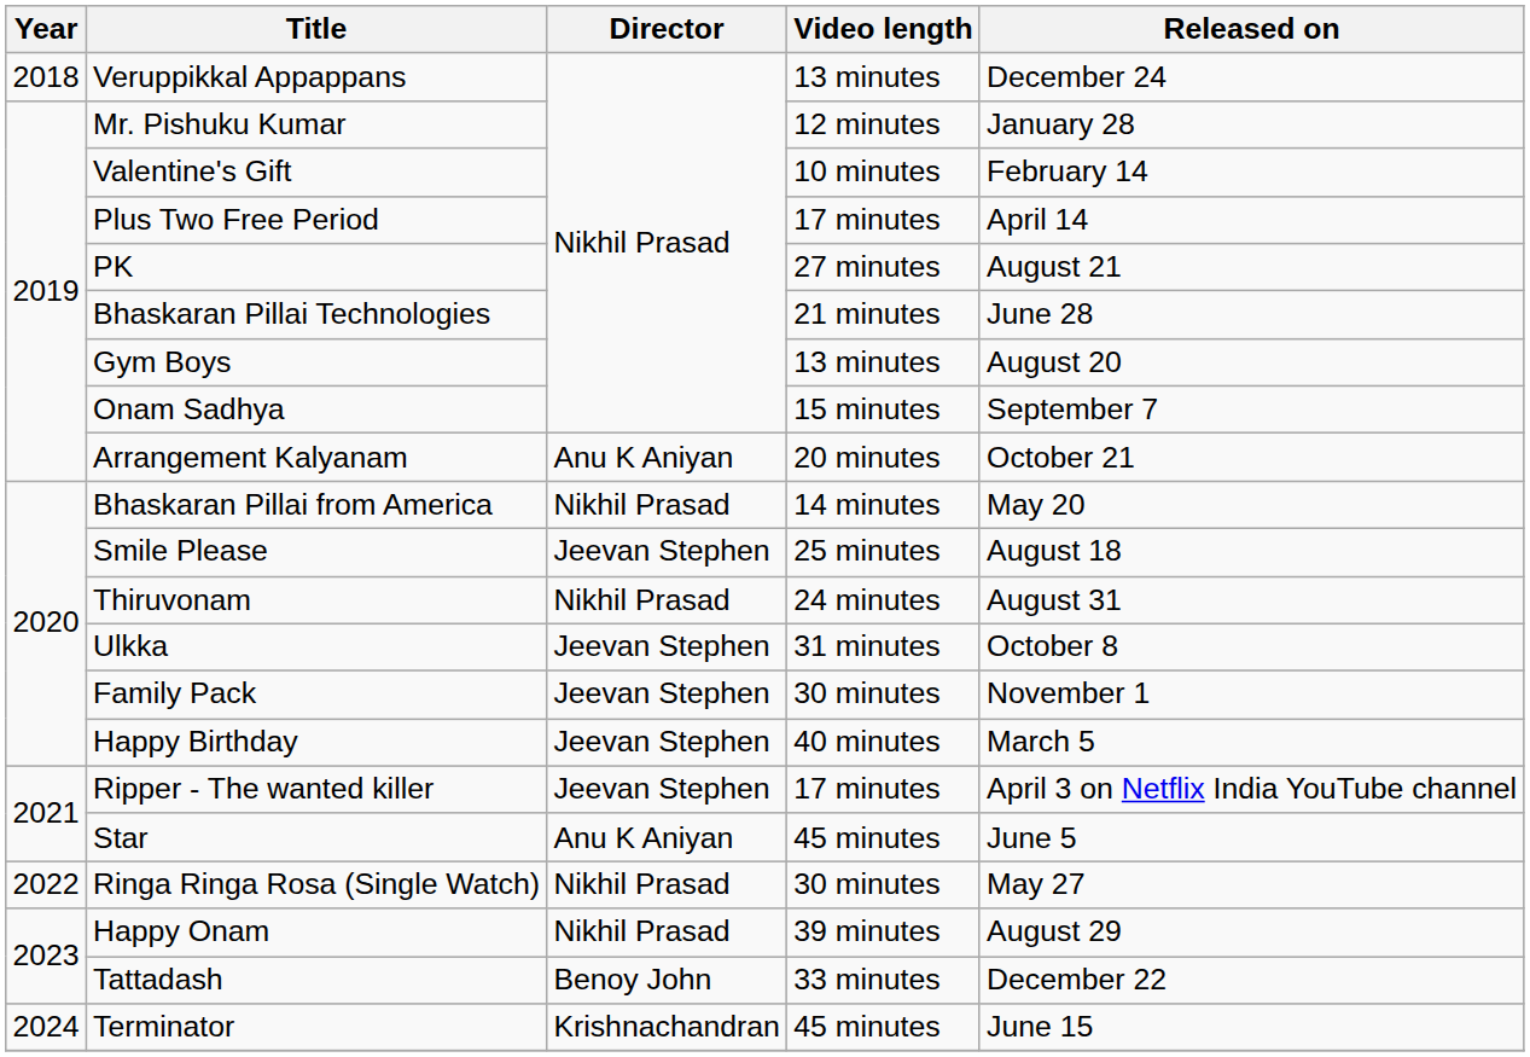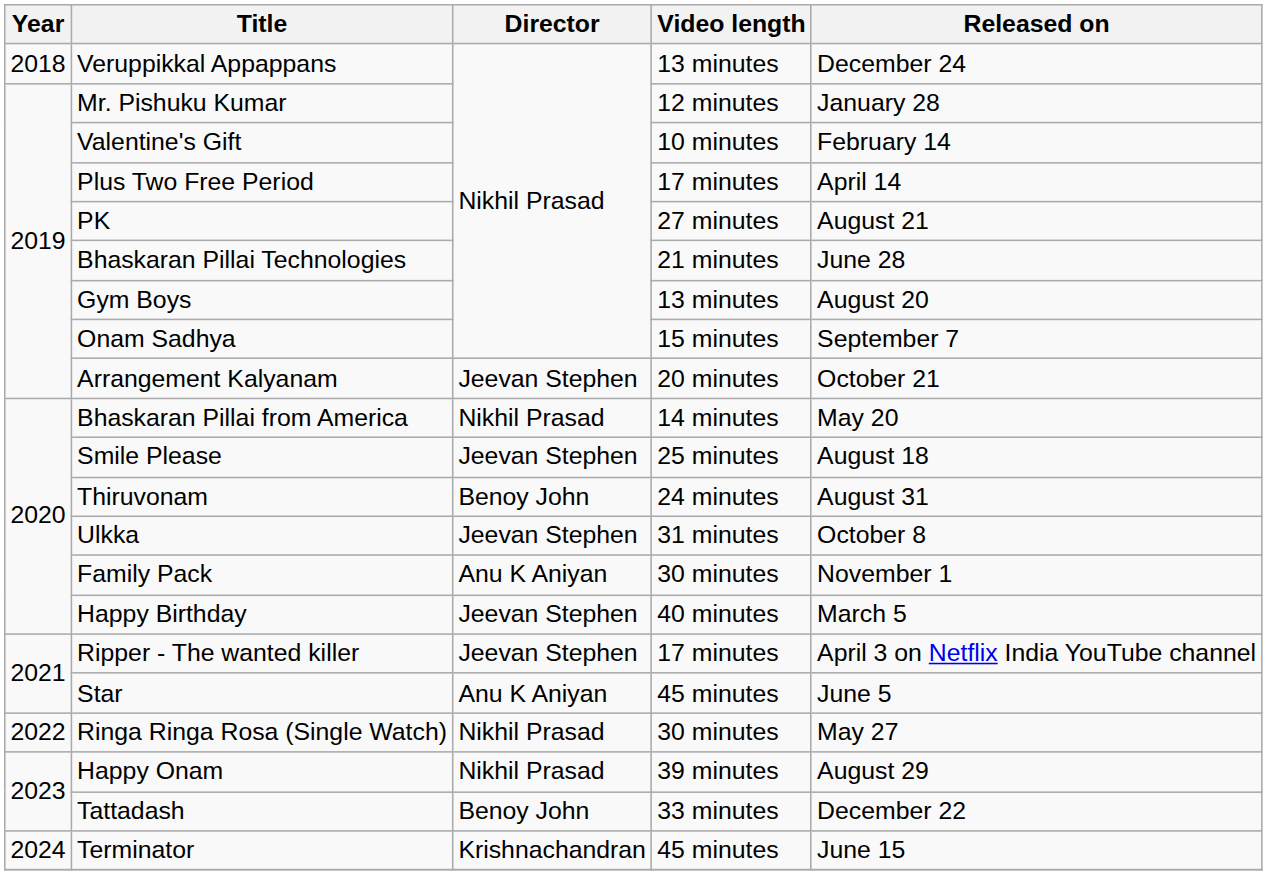Arrangement Kalyanam | Director: Anu K Aniyan -> Jeevan Stephen
Thiruvonam | Director: Nikhil Prasad -> Benoy John
Family Pack | Director: Jeevan Stephen -> Anu K Aniyan
